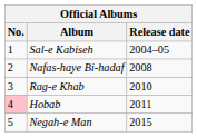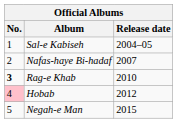Nafas-haye Bi-hadaf | Release date: 2008 -> 2007
Rag-e Khab | No.: normal -> bold
Hobab | Release date: 2011 -> 2012
